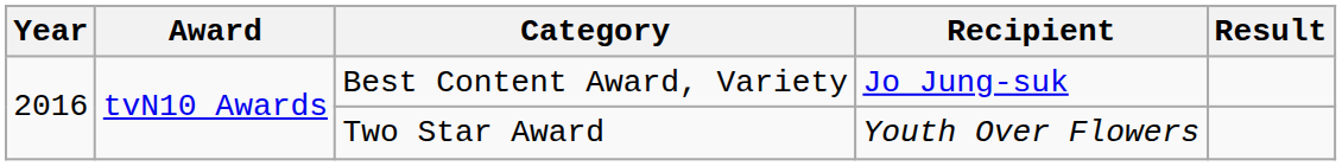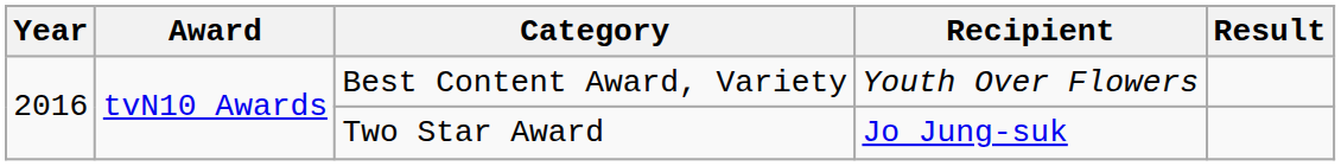Best Content Award, Variety | Recipient: Jo Jung-suk -> Youth Over Flowers
Two Star Award | Recipient: Youth Over Flowers -> Jo Jung-suk
